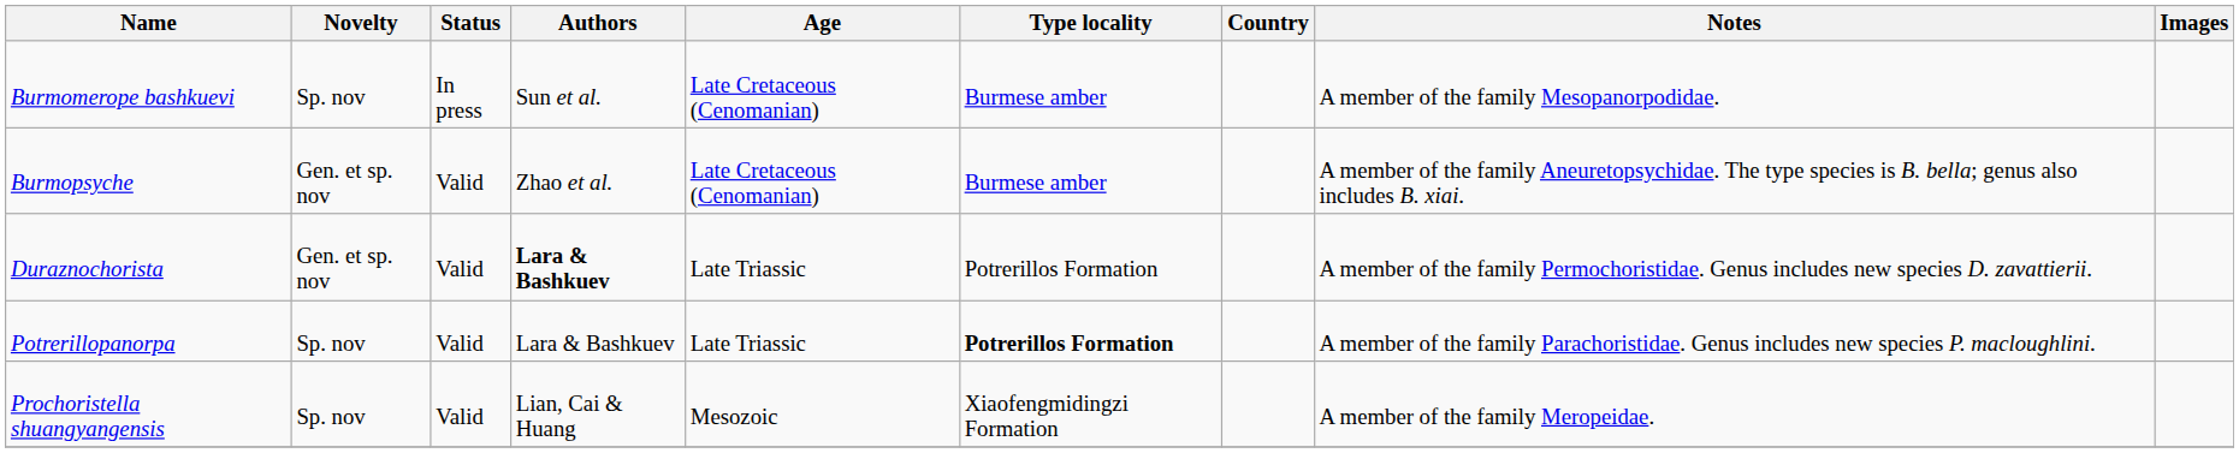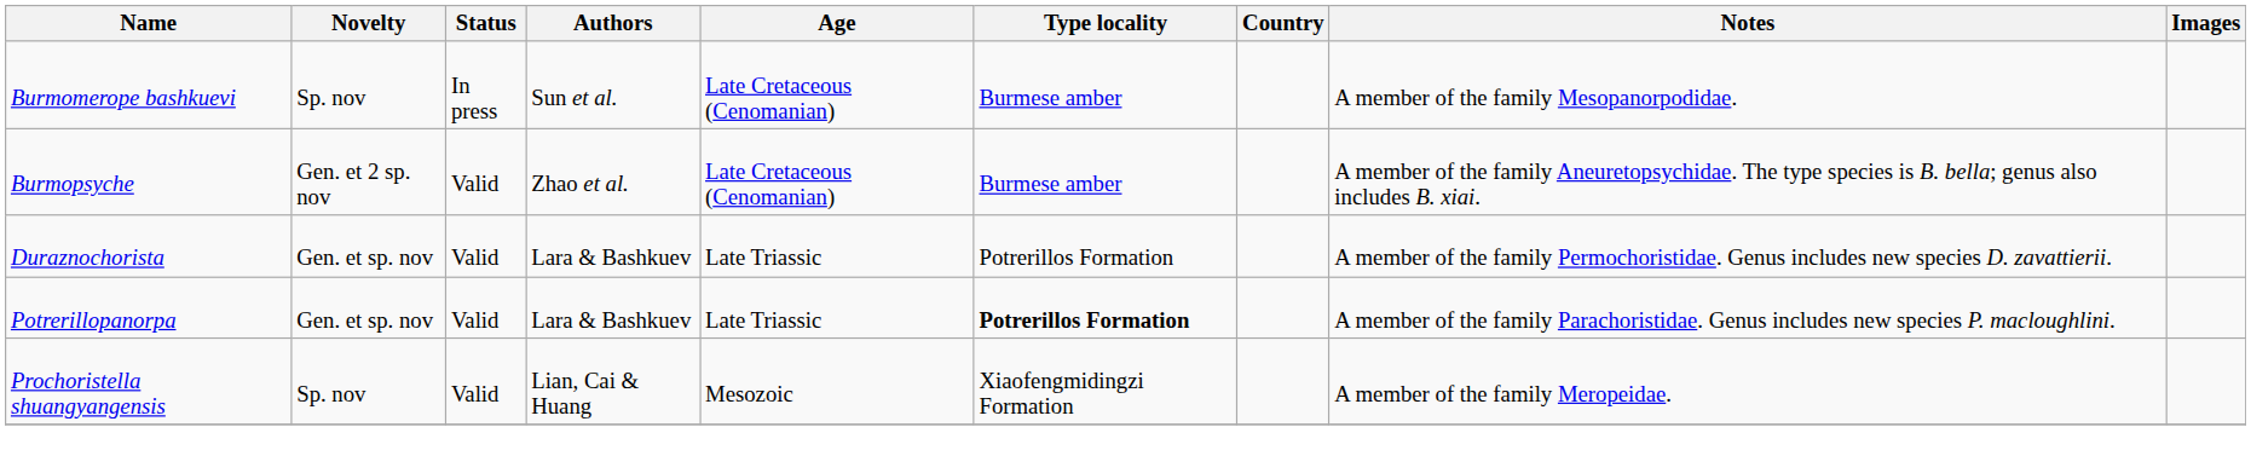Burmopsyche | Novelty: Gen. et sp. nov -> Gen. et 2 sp. nov
Duraznochorista | Authors: bold -> normal
Potrerillopanorpa | Novelty: Sp. nov -> Gen. et sp. nov
